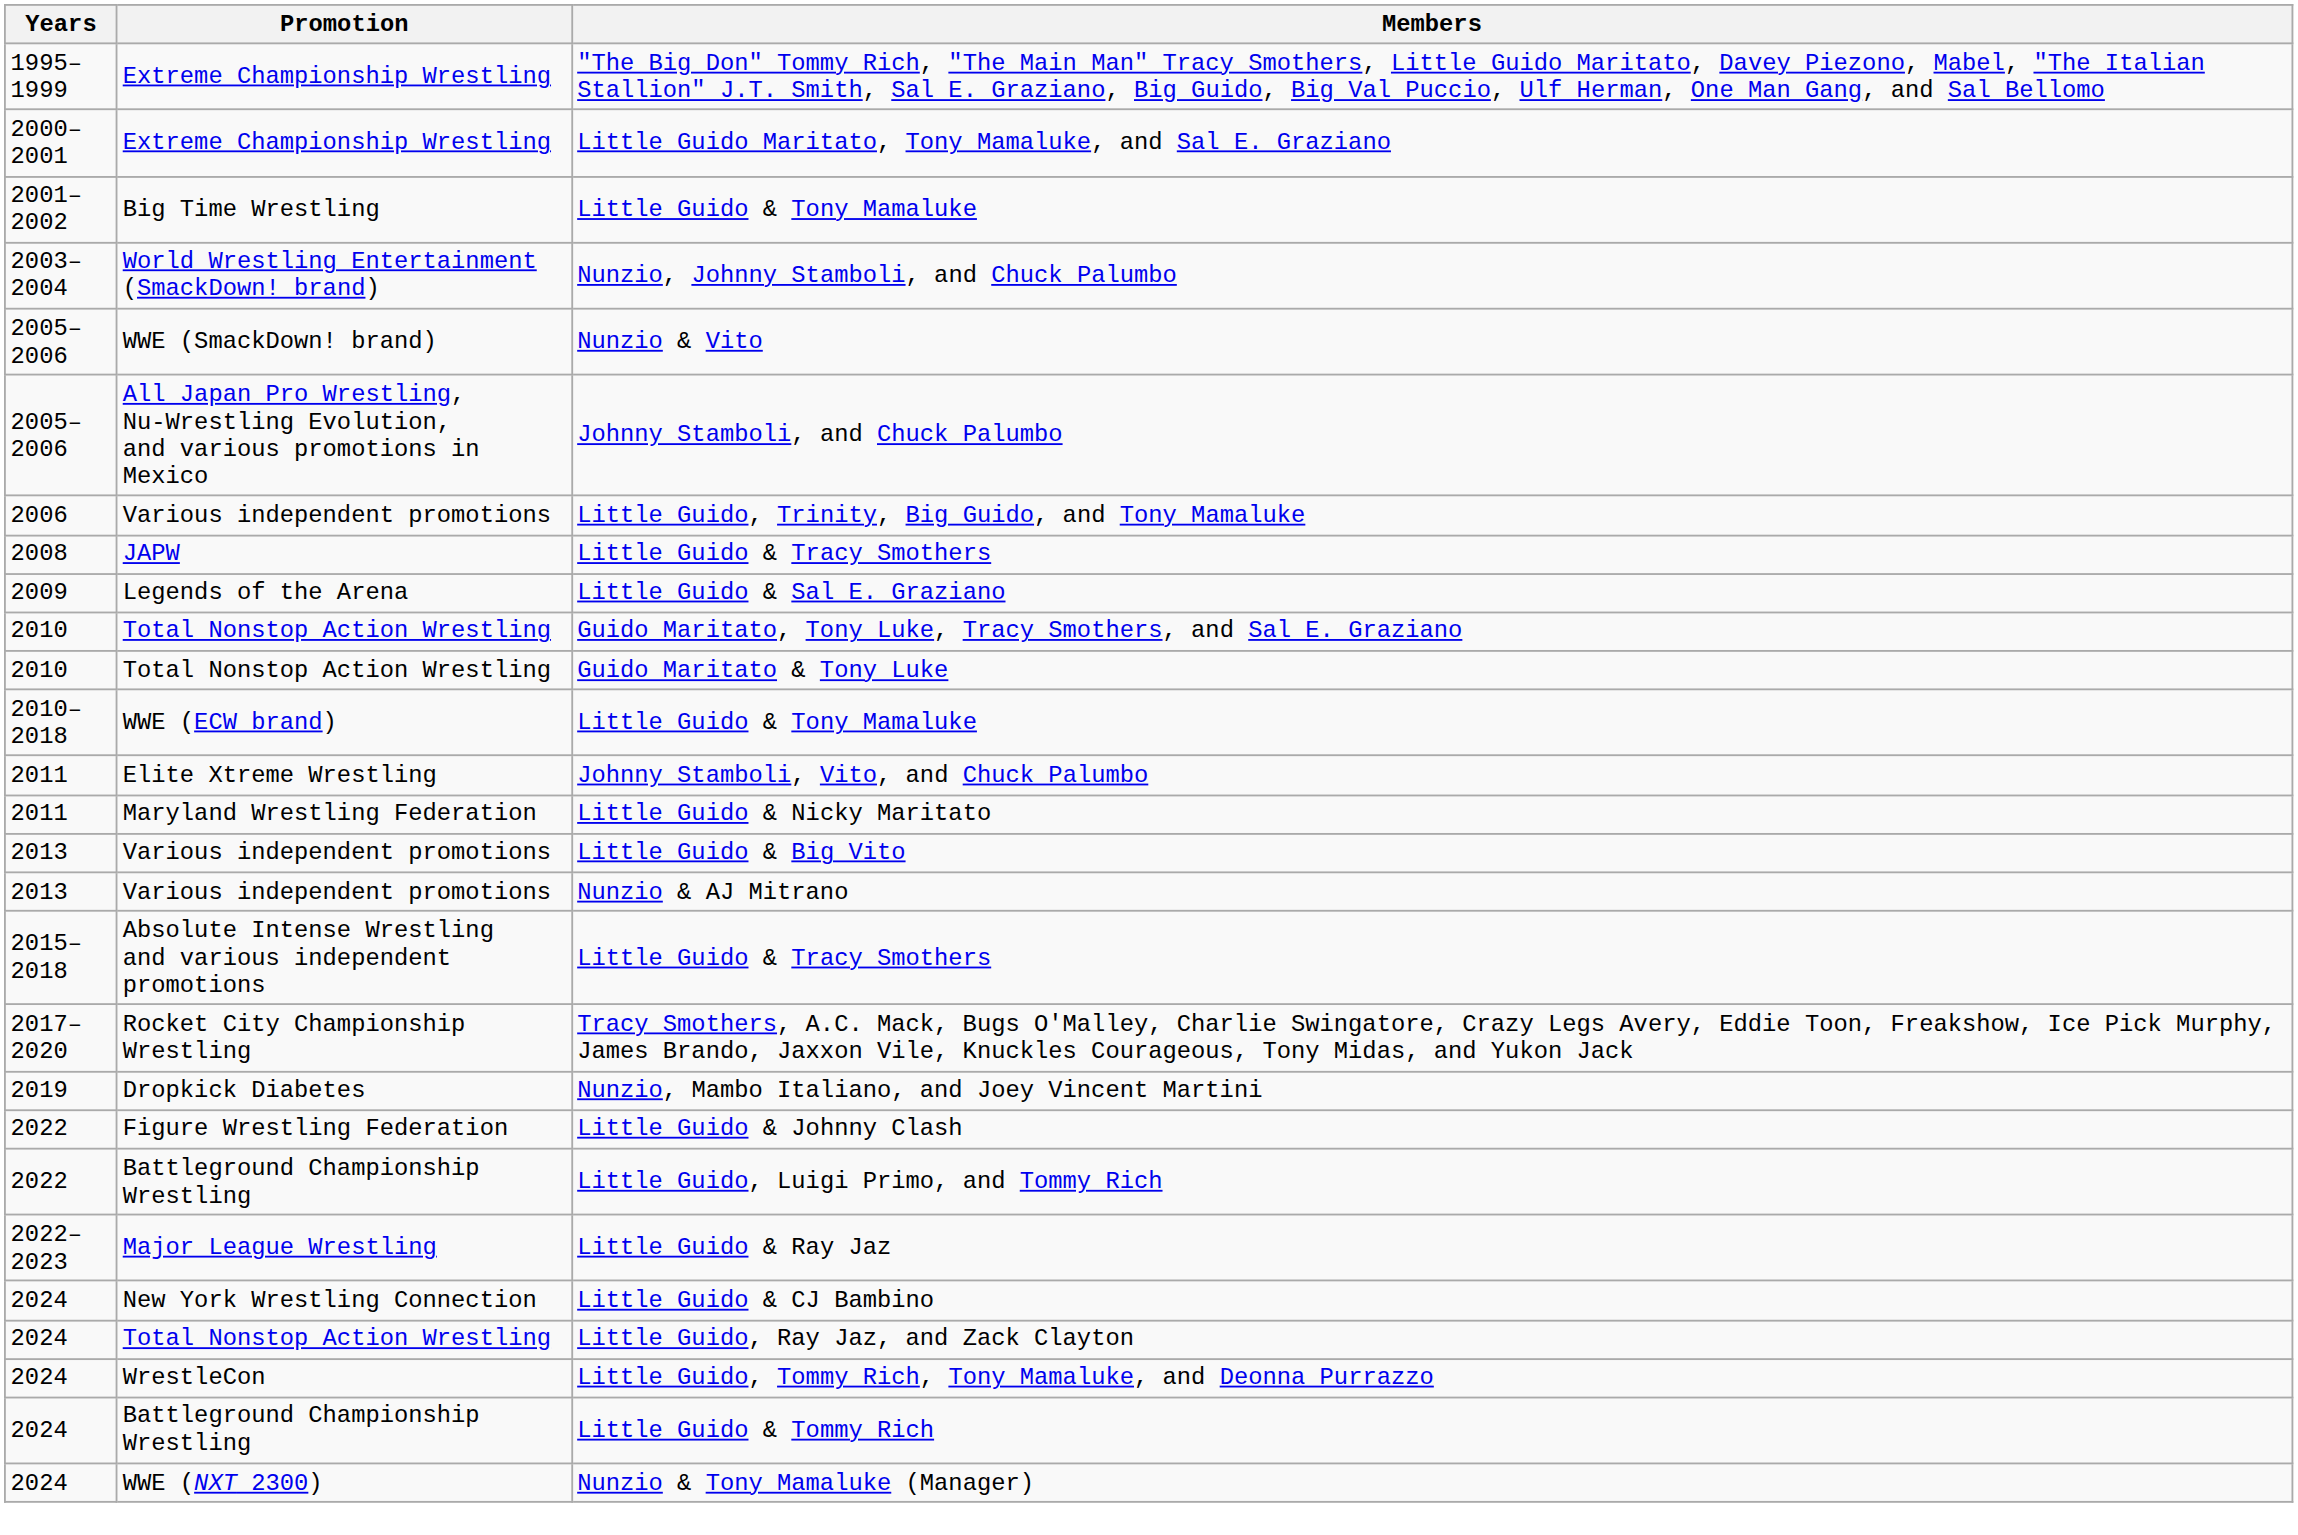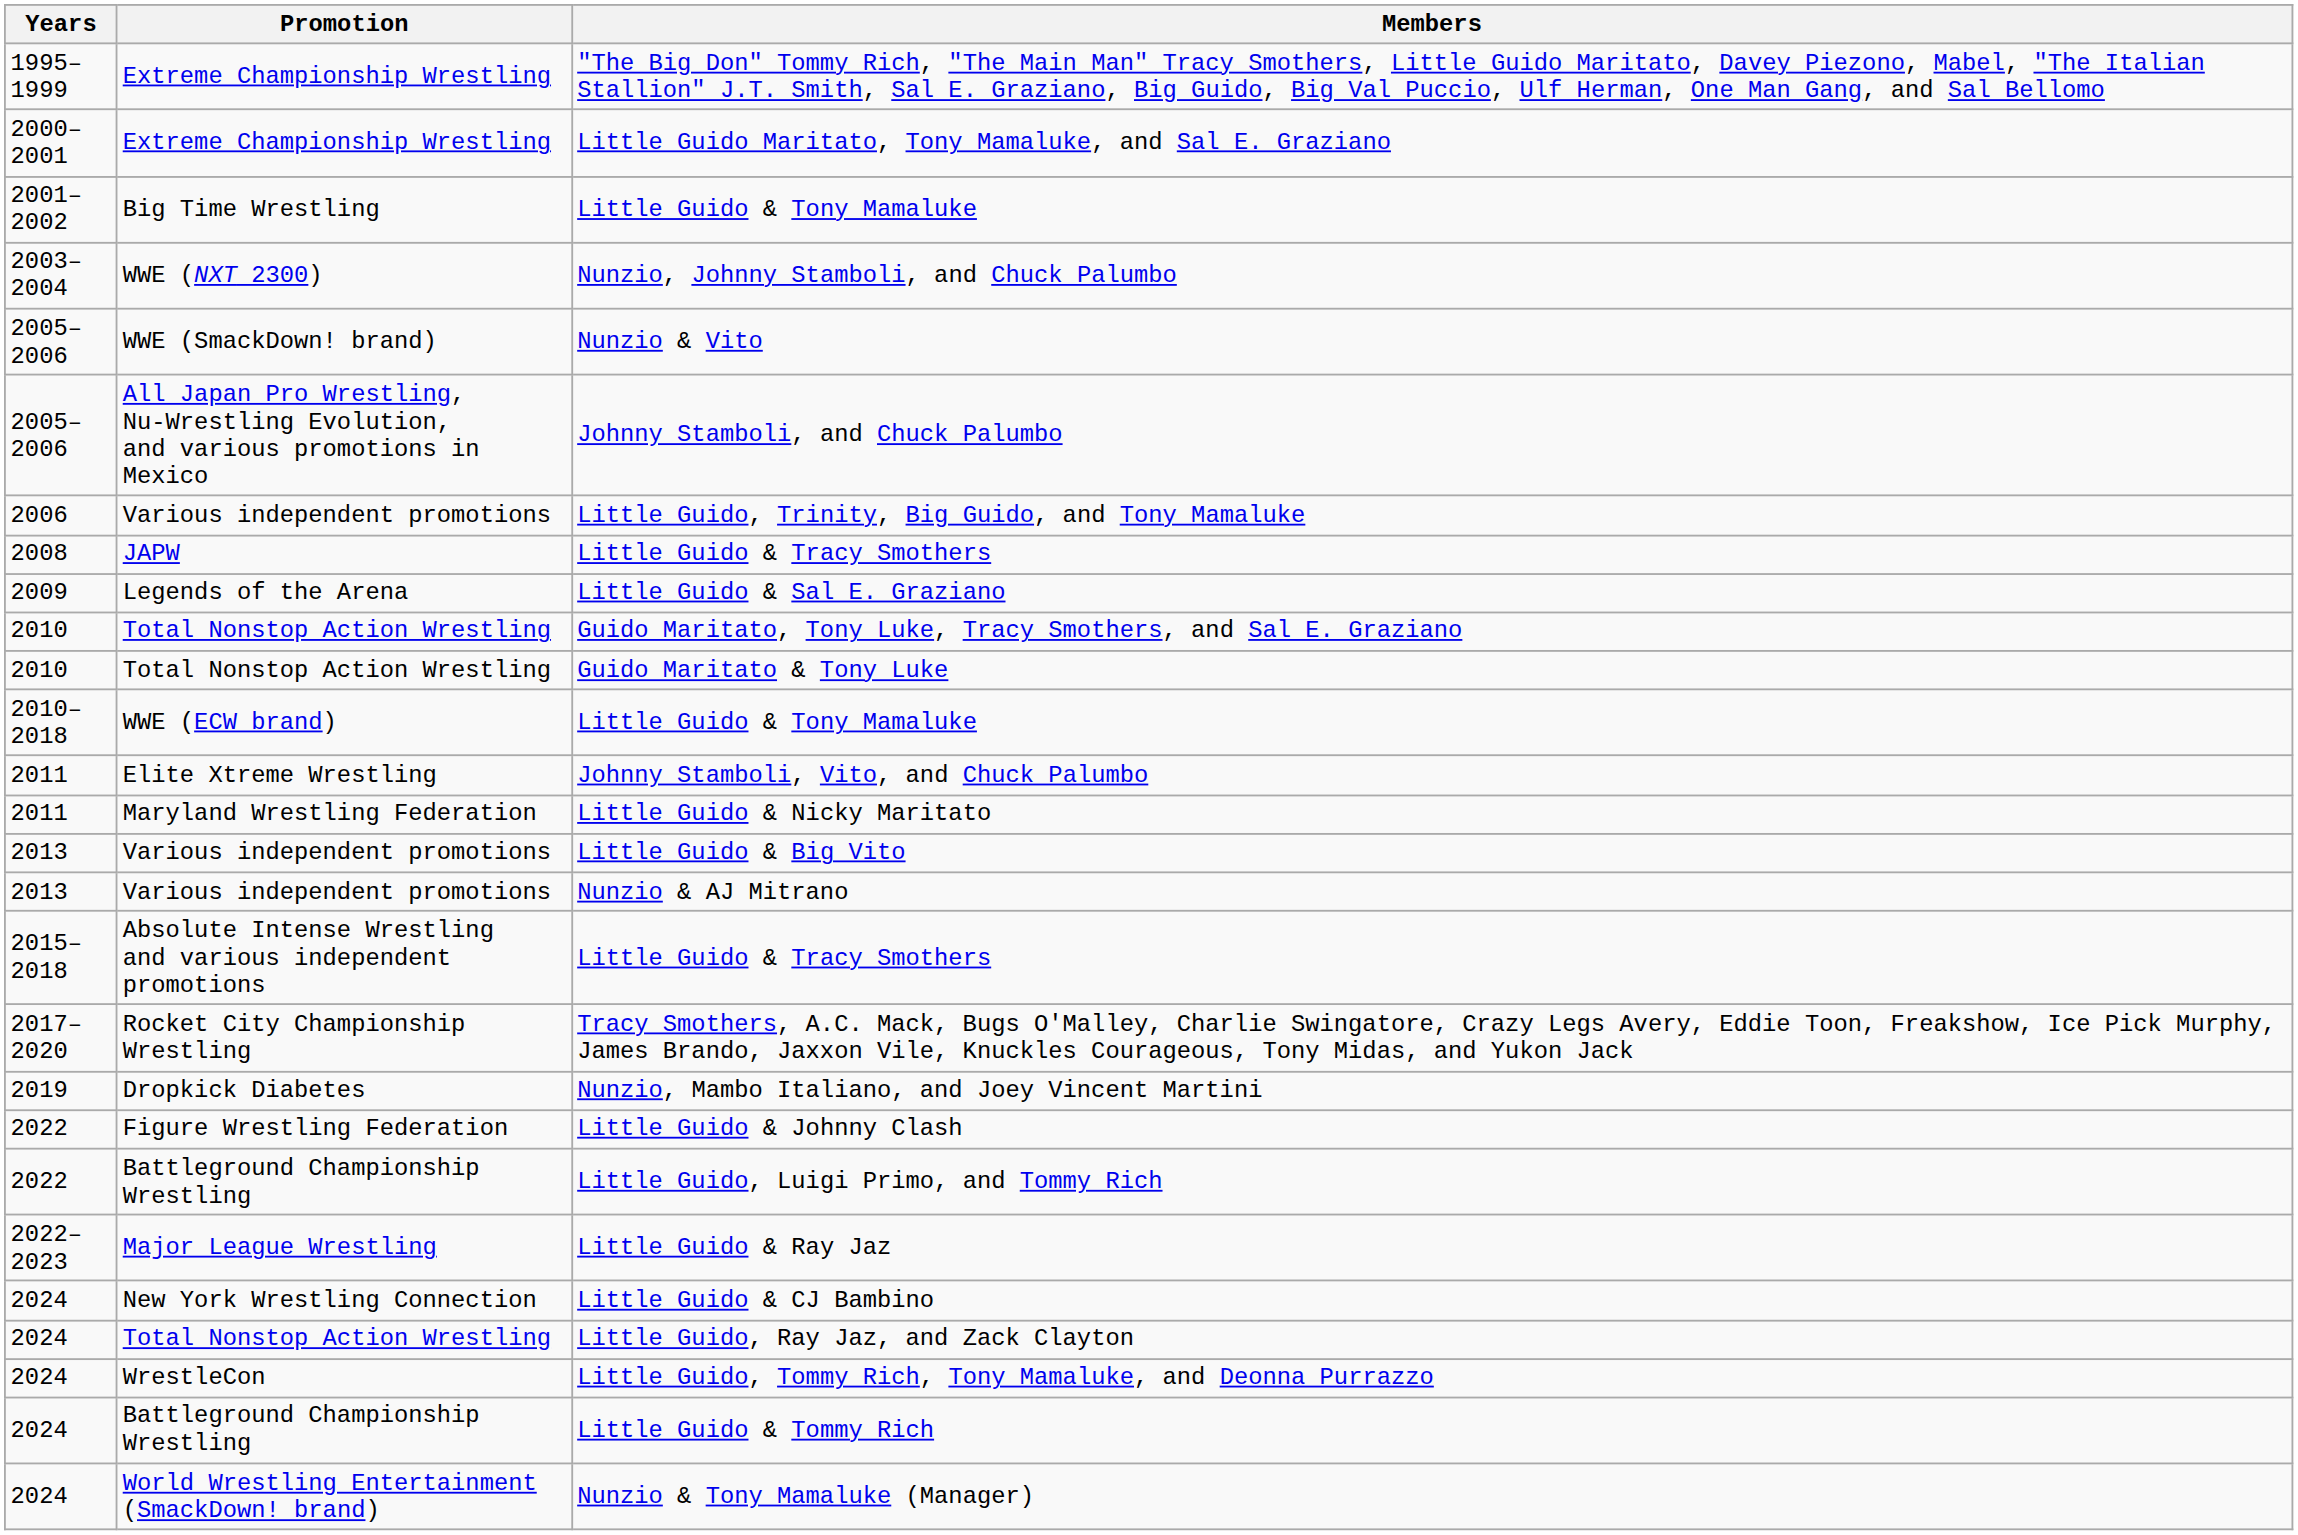Nunzio, Johnny Stamboli, and Chuck Palumbo | Promotion: World Wrestling Entertainment (SmackDown! brand) -> WWE (NXT 2300)
Nunzio & Tony Mamaluke (Manager) | Promotion: WWE (NXT 2300) -> World Wrestling Entertainment (SmackDown! brand)
